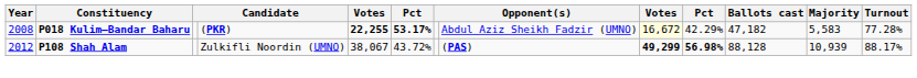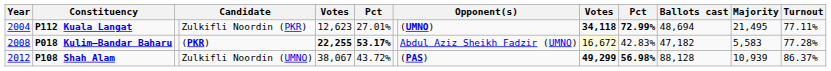+ row: 2004 | P112 Kuala Langat | Zulkifli Noordin (PKR) | 12,623 | 27.01% | (UMNO) | 34,118 | 72.99% | 48,694 | 21,495 | 77.11%
P018 Kulim–Bandar Baharu | column 10: 42.29% -> 42.83%
P108 Shah Alam | Turnout: 88.17% -> 86.37%
